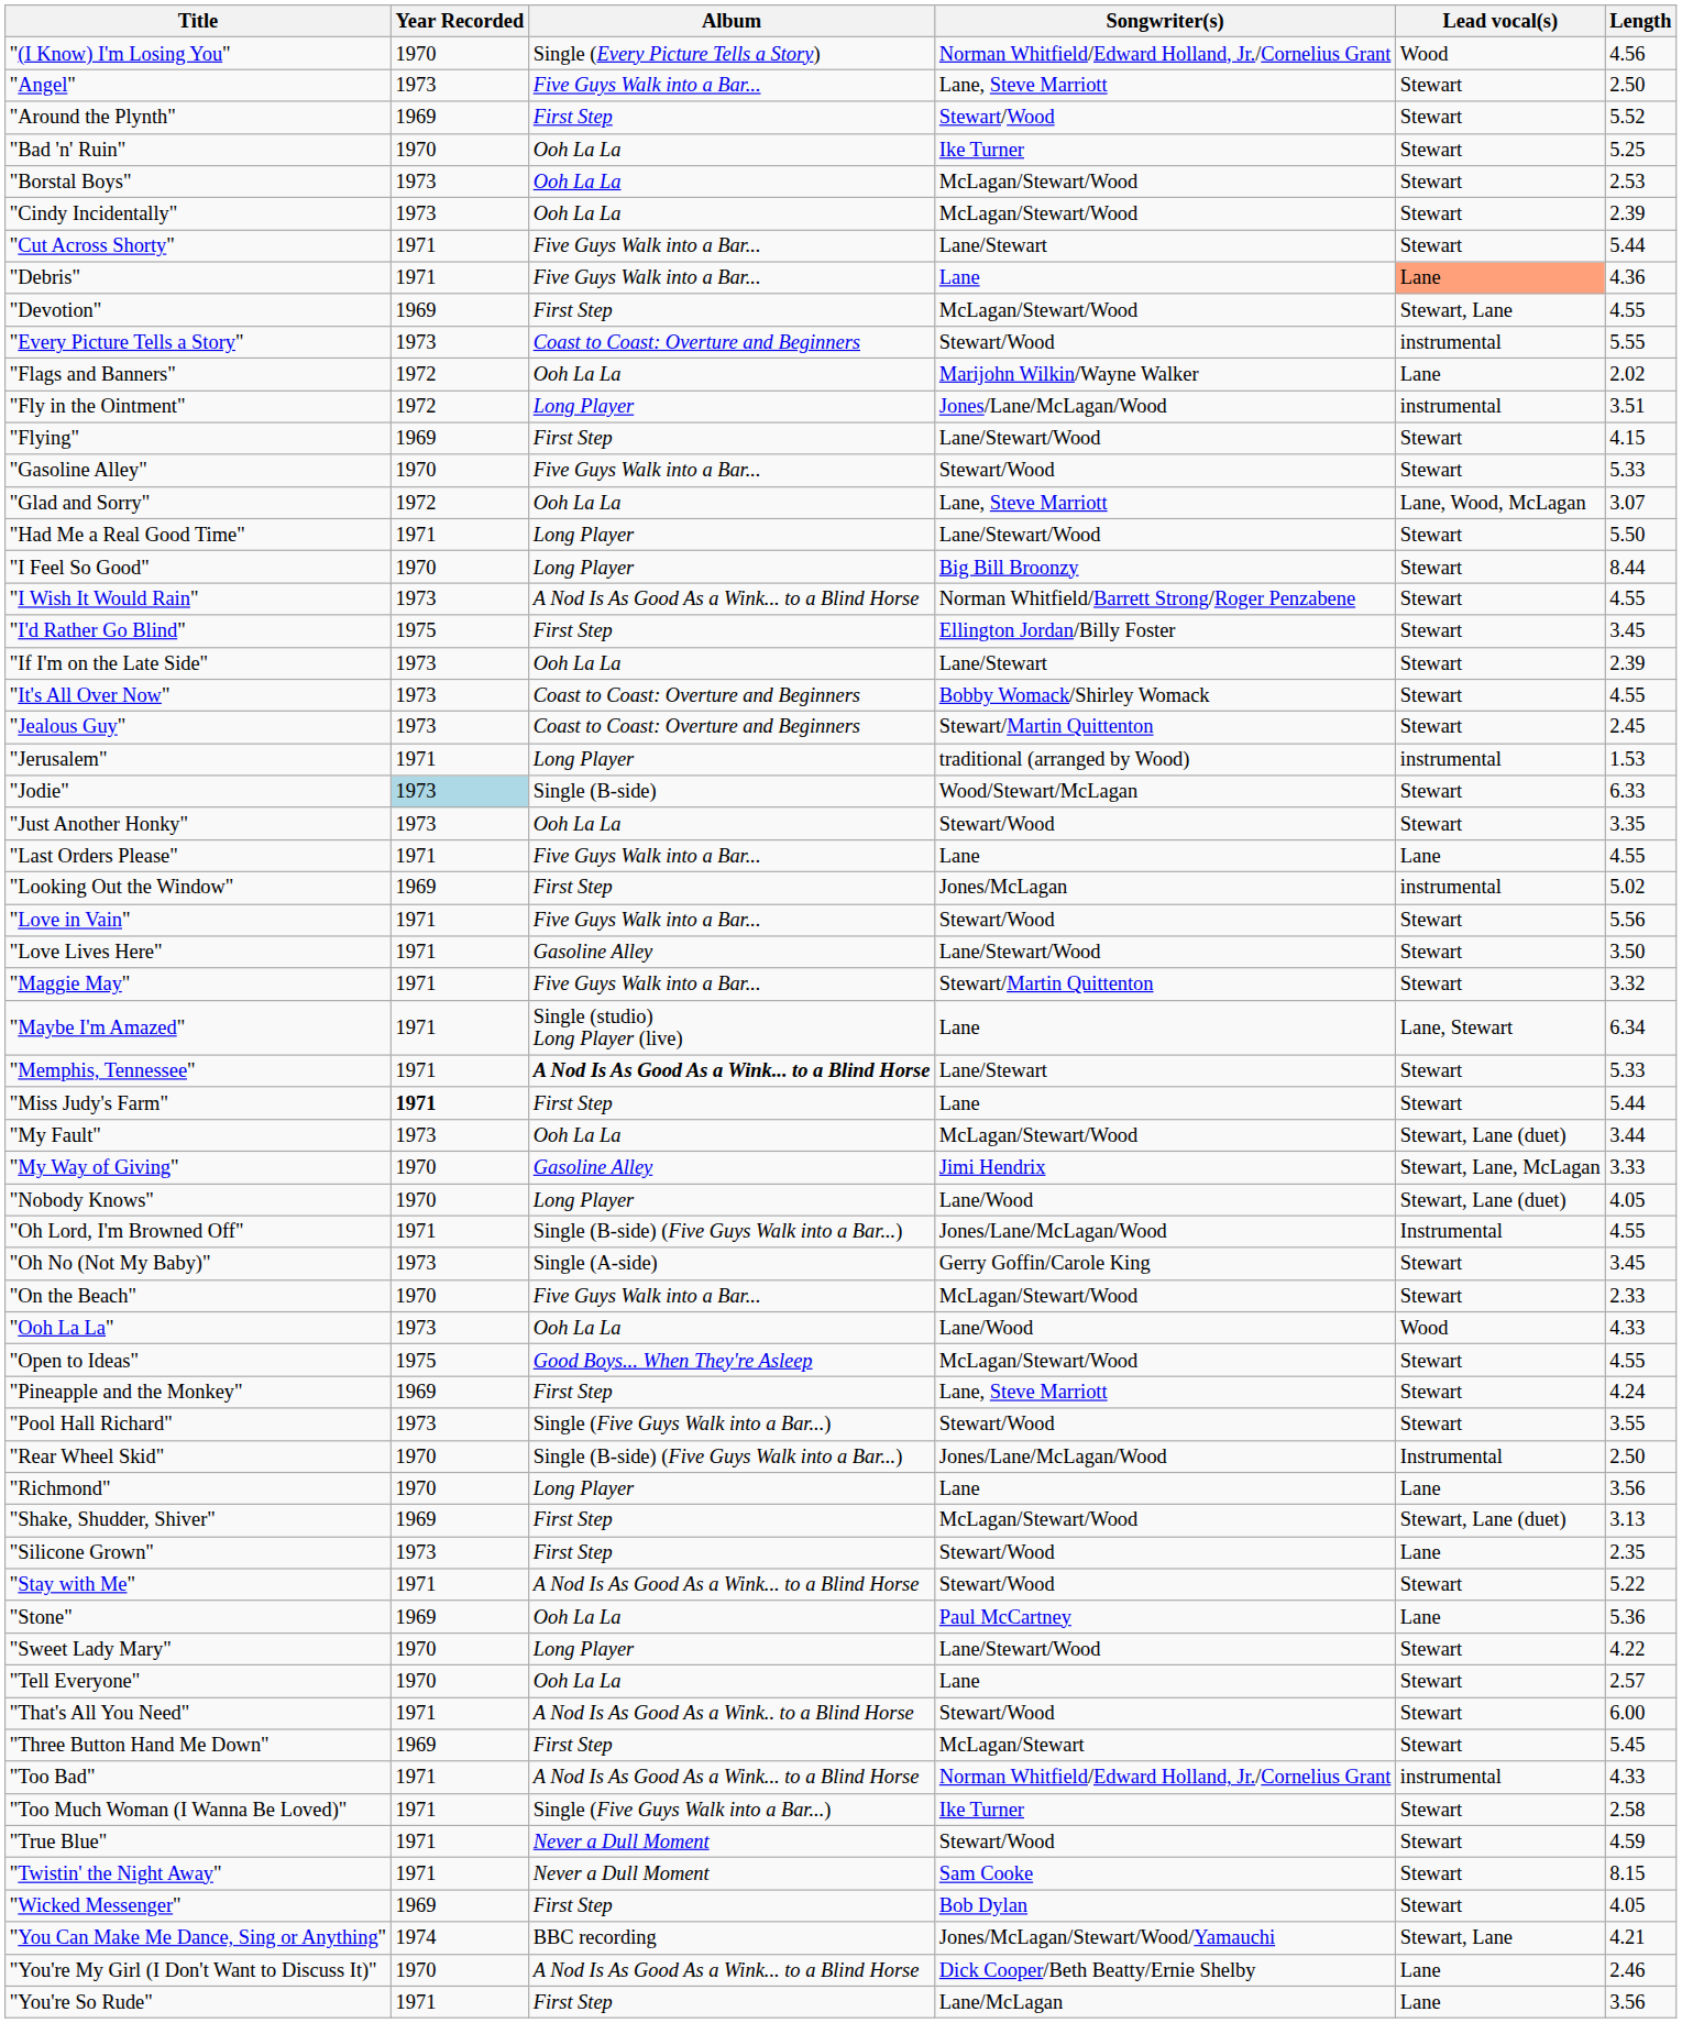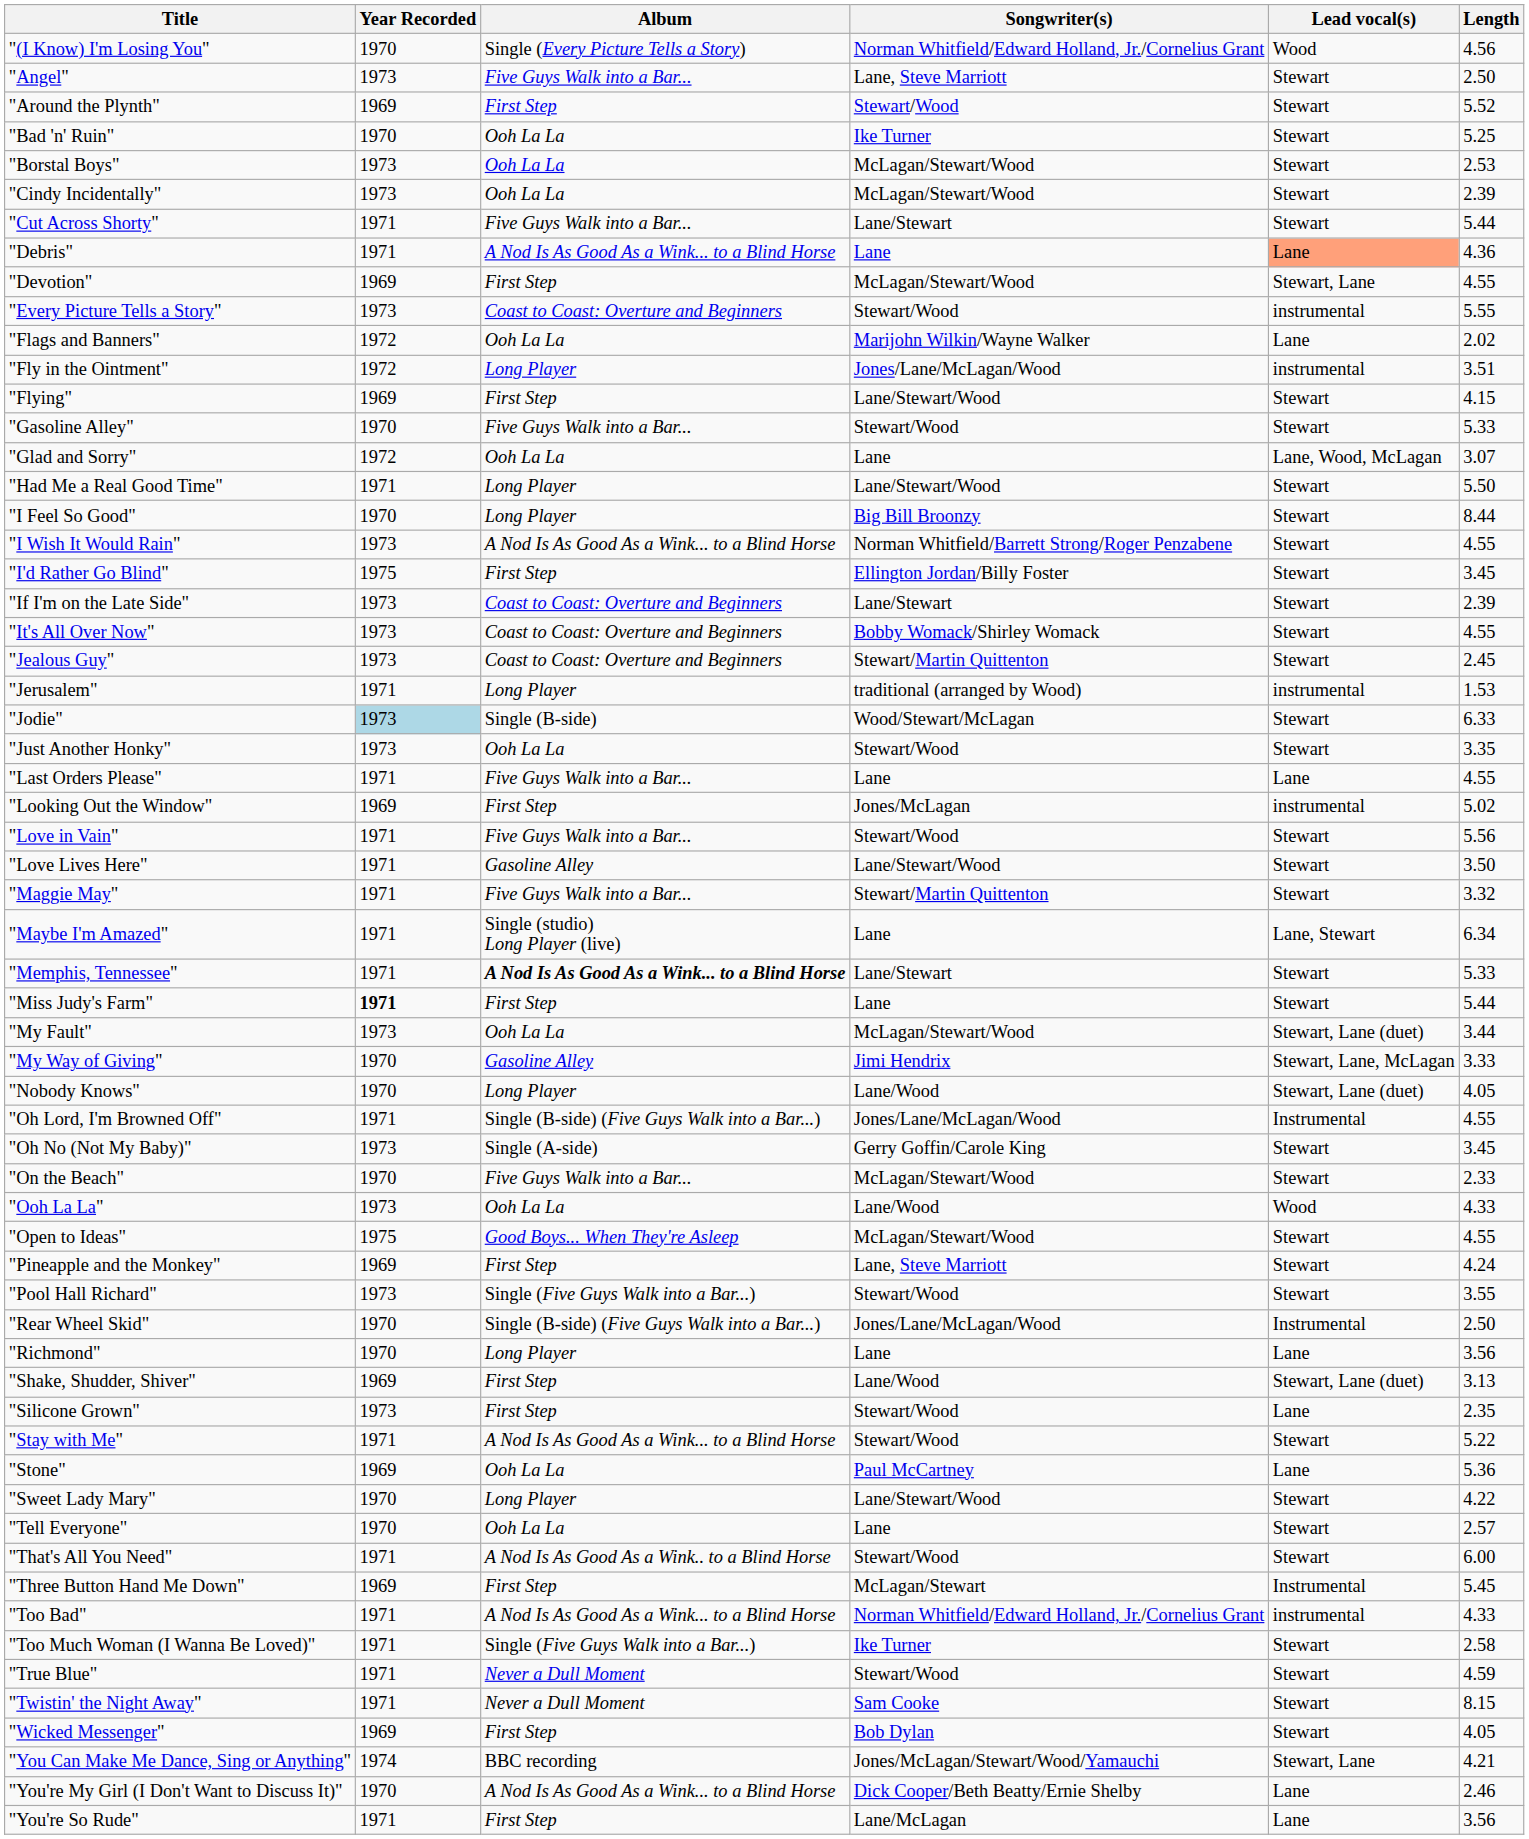"Debris" | Album: Five Guys Walk into a Bar... -> A Nod Is As Good As a Wink... to a Blind Horse
"Glad and Sorry" | Songwriter(s): Lane, Steve Marriott -> Lane
"If I'm on the Late Side" | Album: Ooh La La -> Coast to Coast: Overture and Beginners
"Shake, Shudder, Shiver" | Songwriter(s): McLagan/Stewart/Wood -> Lane/Wood
"Three Button Hand Me Down" | Lead vocal(s): Stewart -> Instrumental
